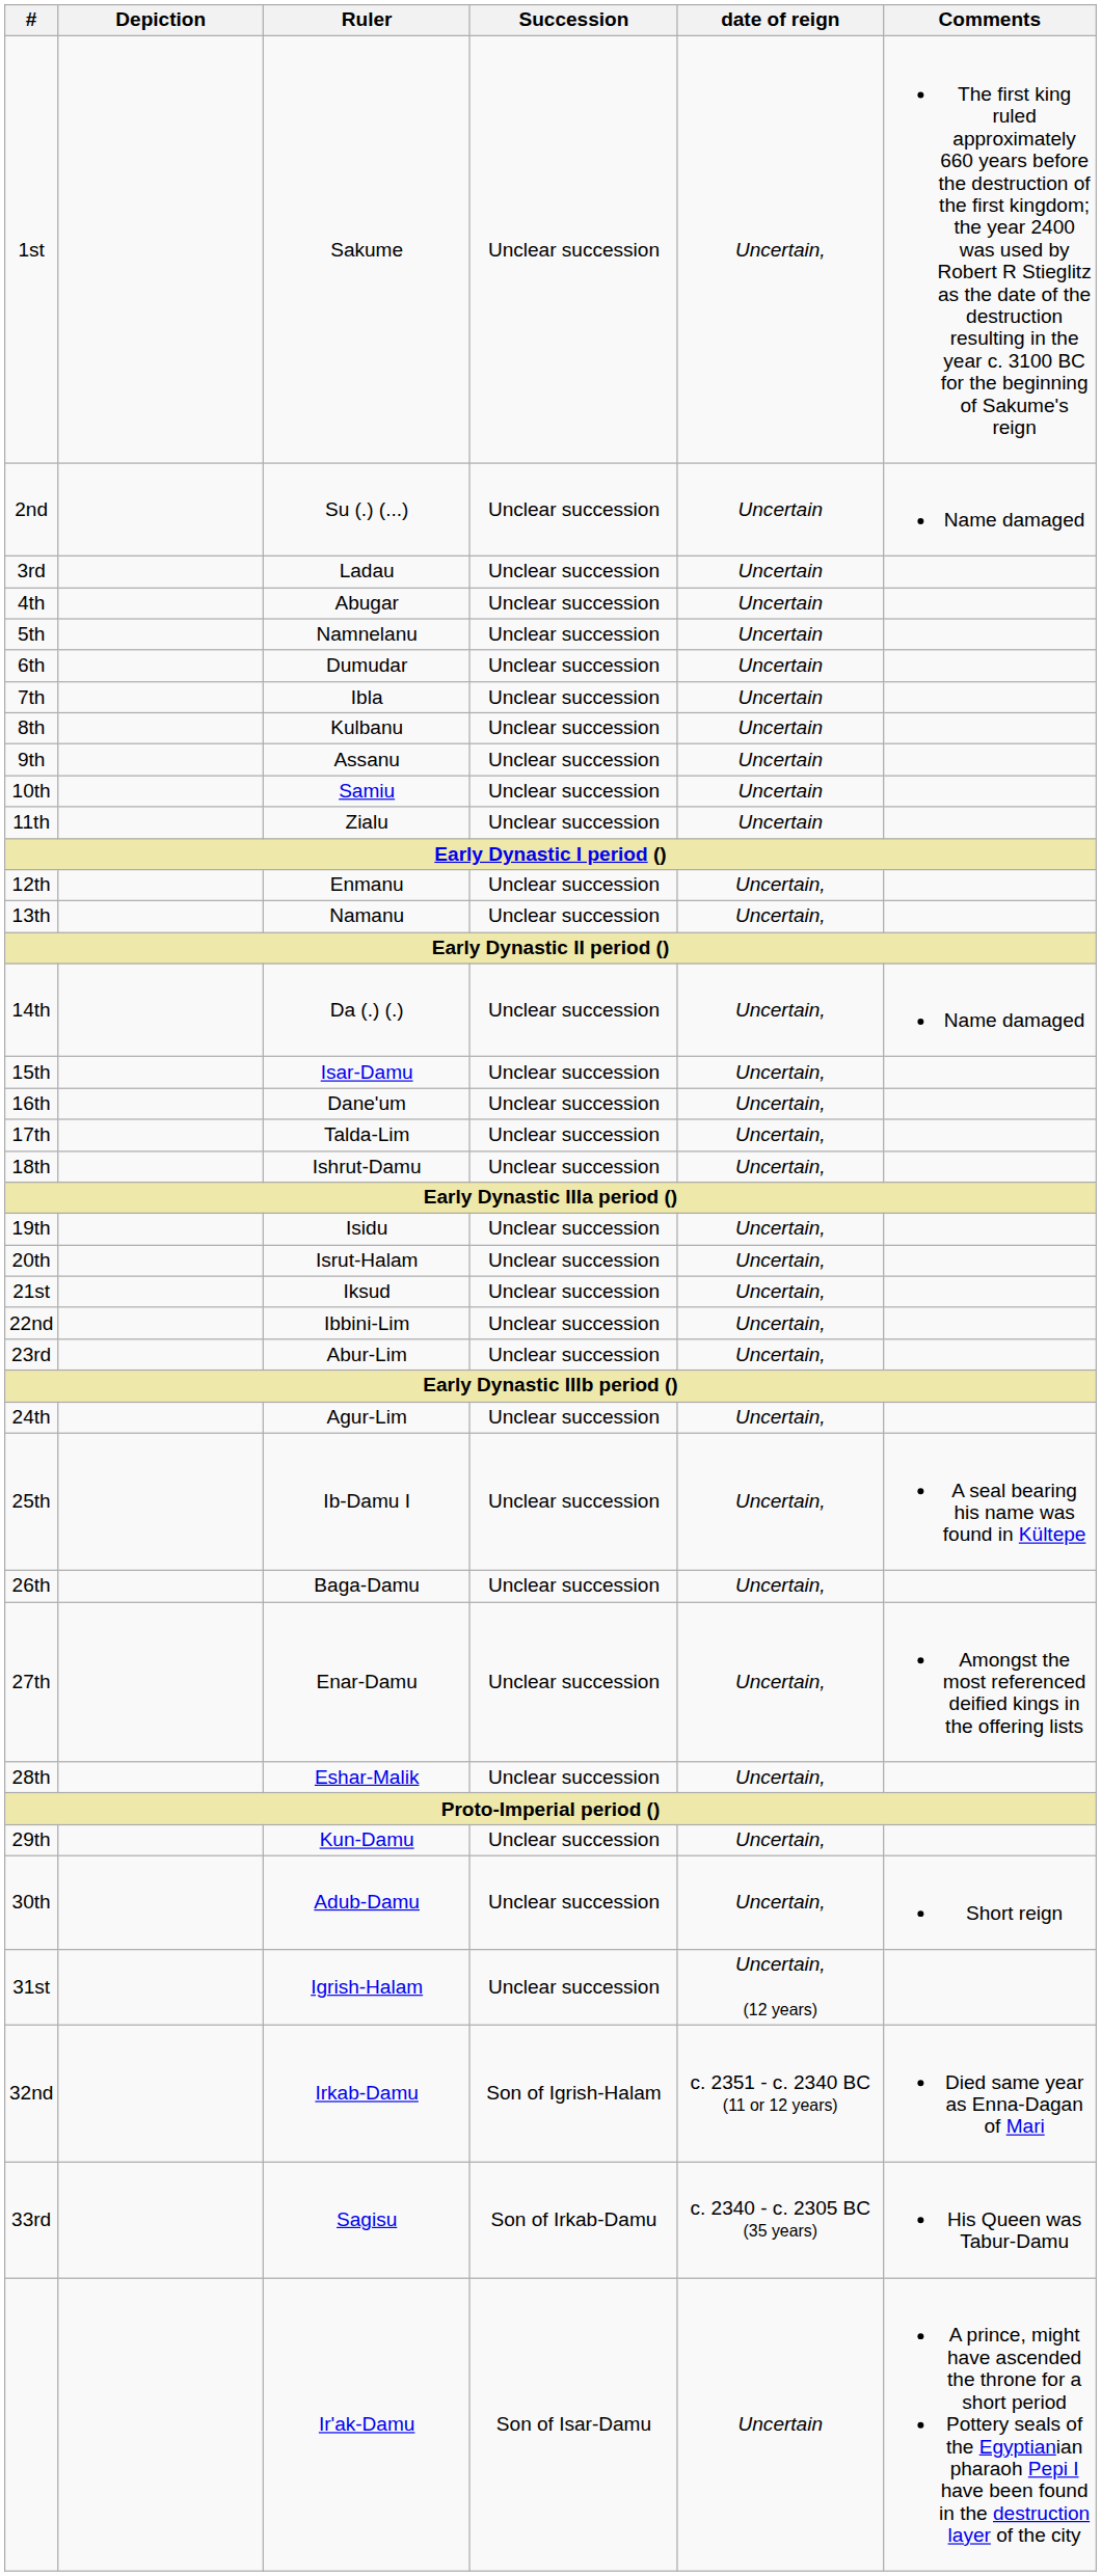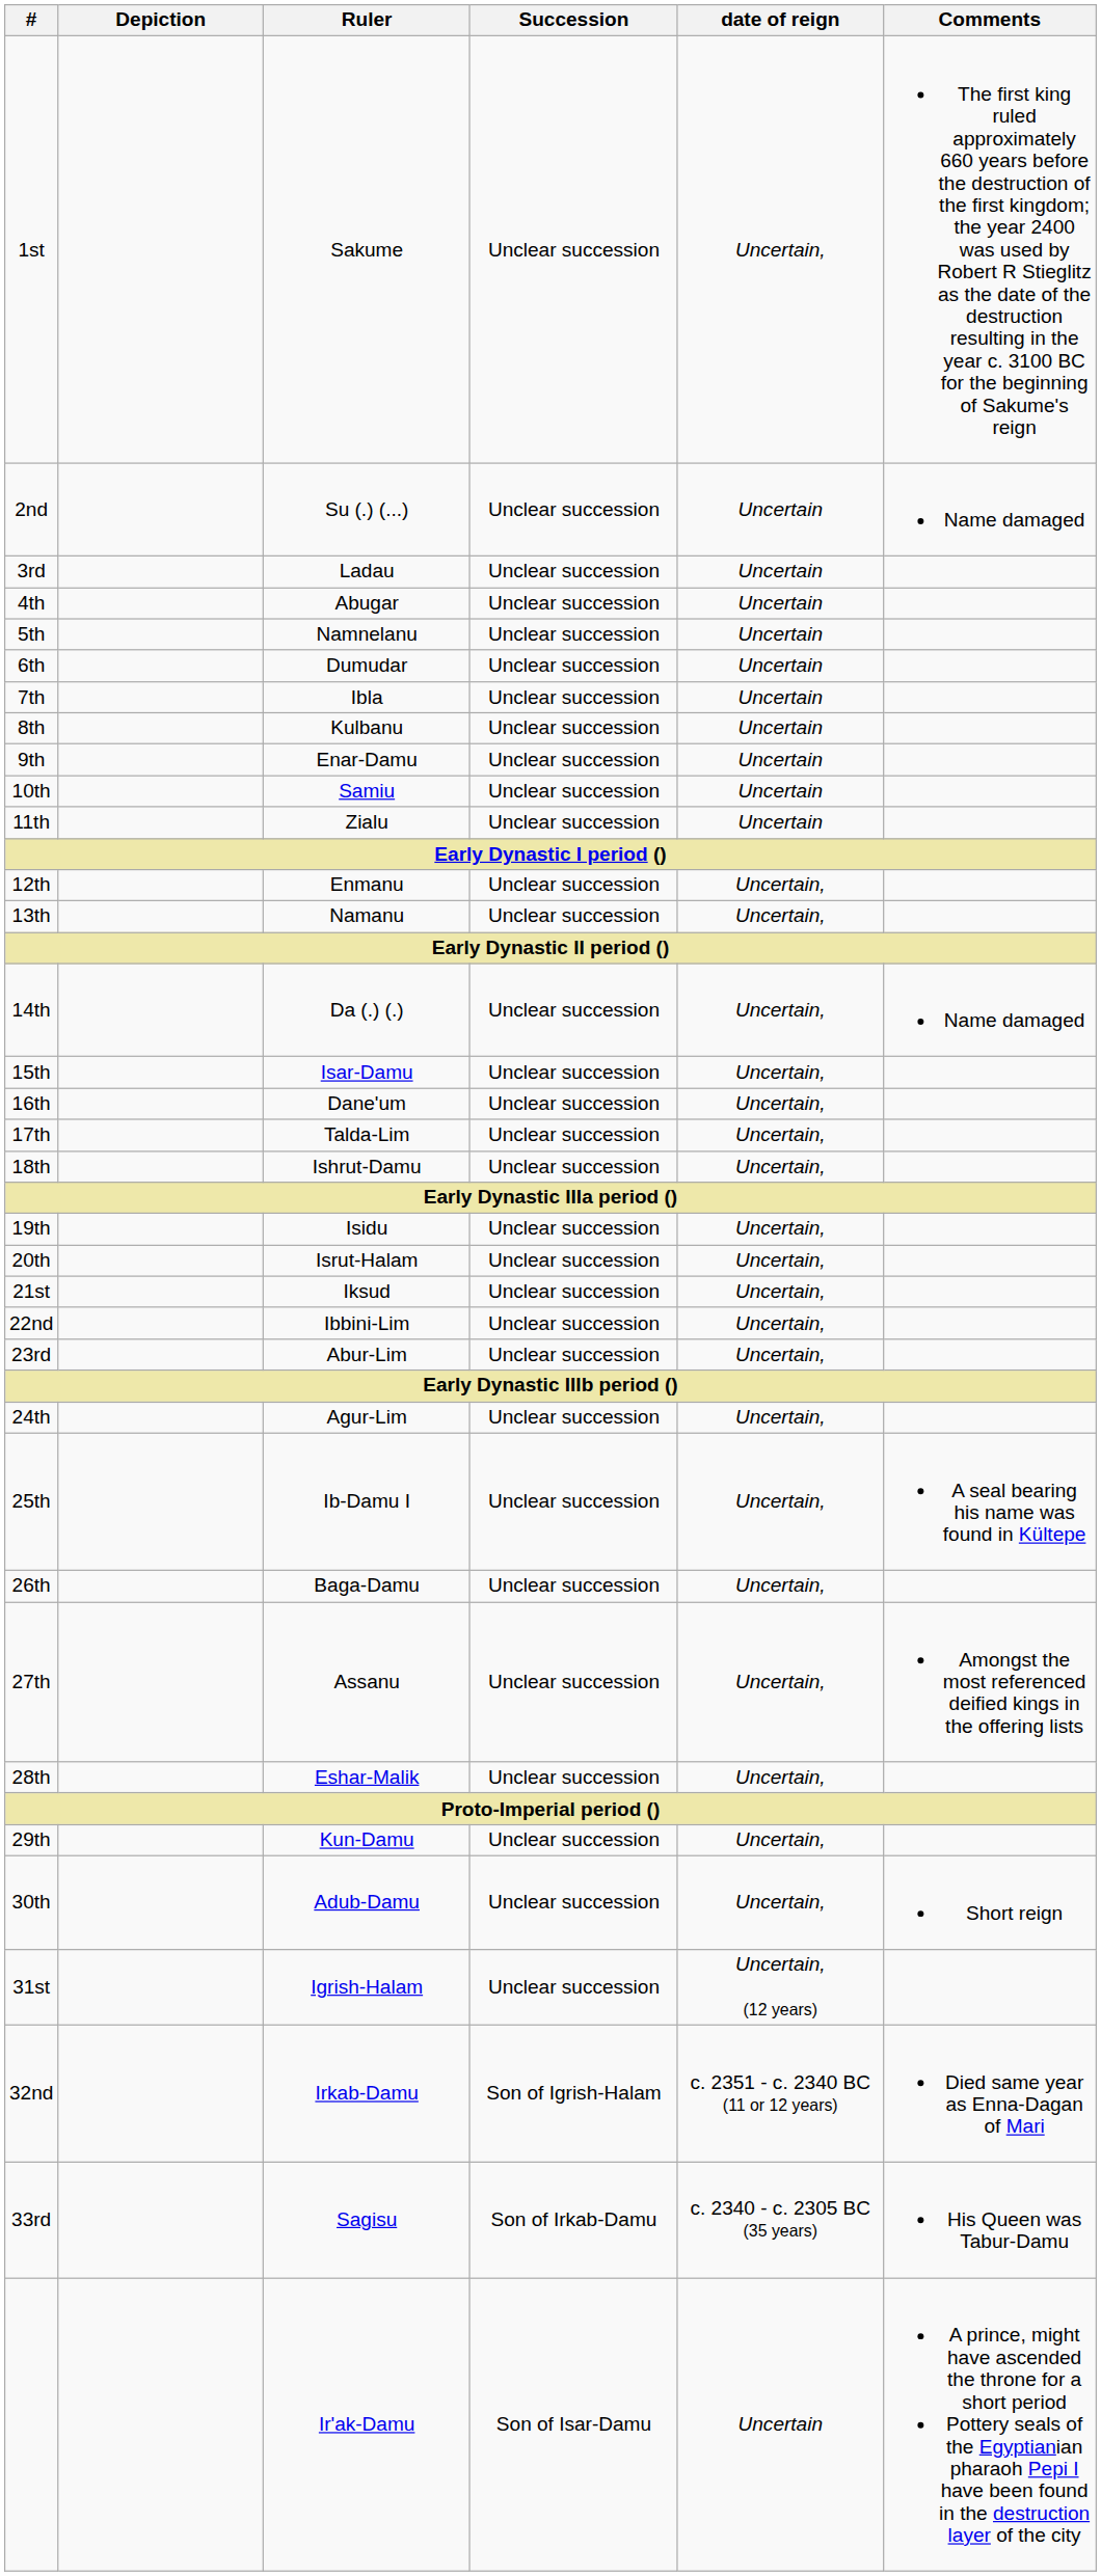9th | Ruler: Assanu -> Enar-Damu
27th | Ruler: Enar-Damu -> Assanu
